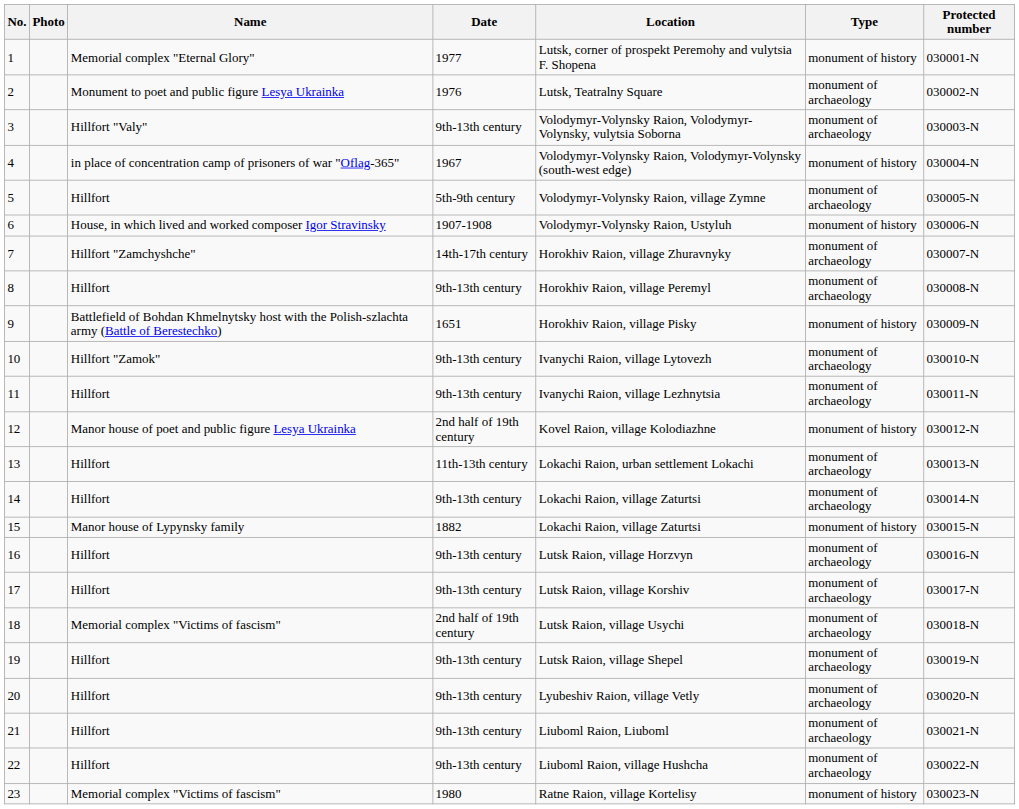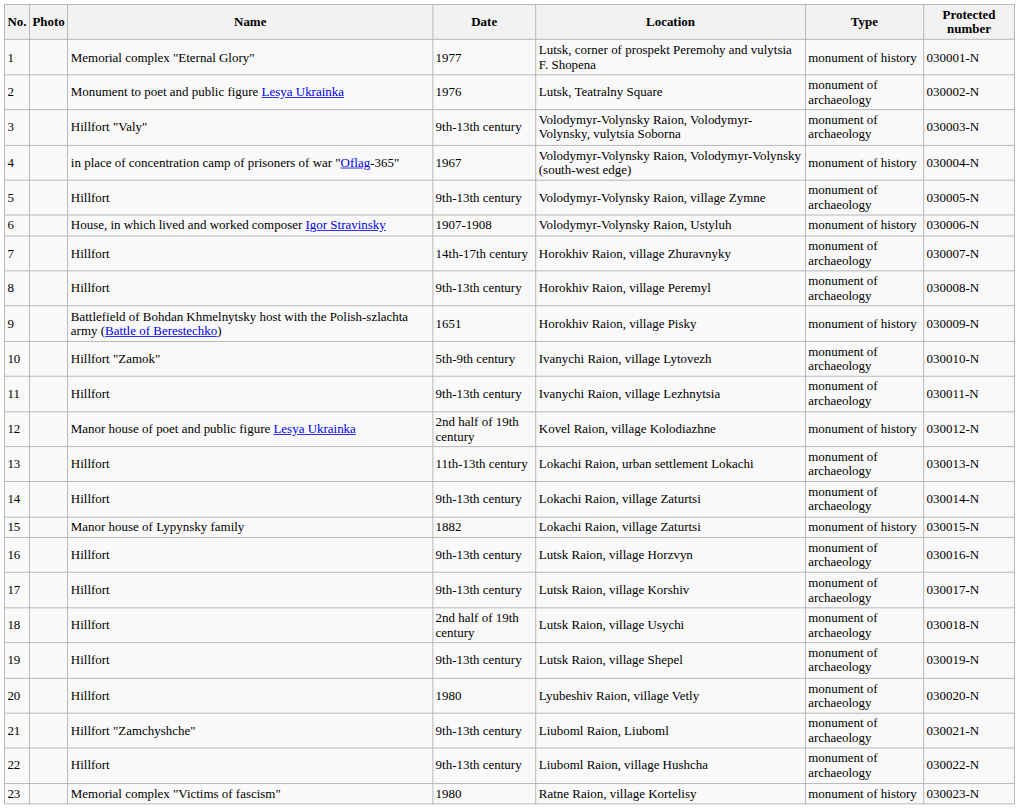5 | Date: 5th-9th century -> 9th-13th century
7 | Name: Hillfort "Zamchyshche" -> Hillfort
10 | Date: 9th-13th century -> 5th-9th century
18 | Name: Memorial complex "Victims of fascism" -> Hillfort
20 | Date: 9th-13th century -> 1980
21 | Name: Hillfort -> Hillfort "Zamchyshche"
